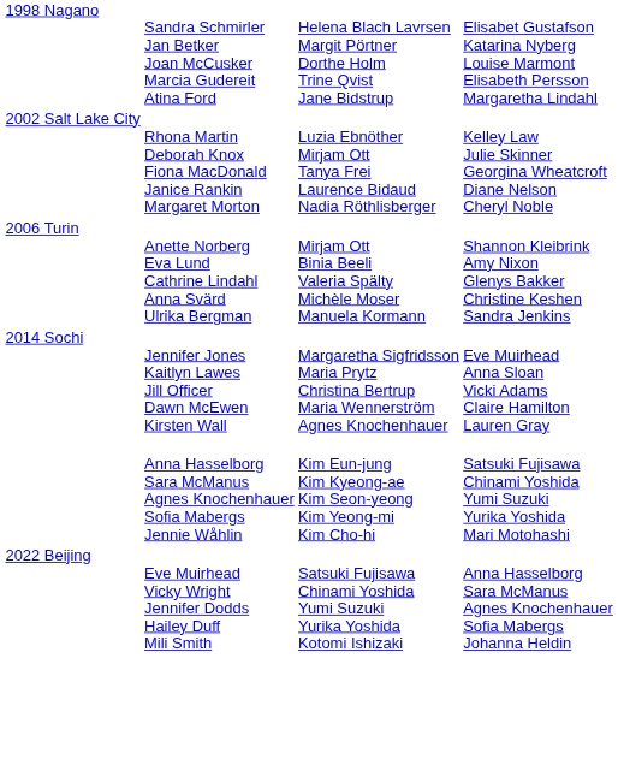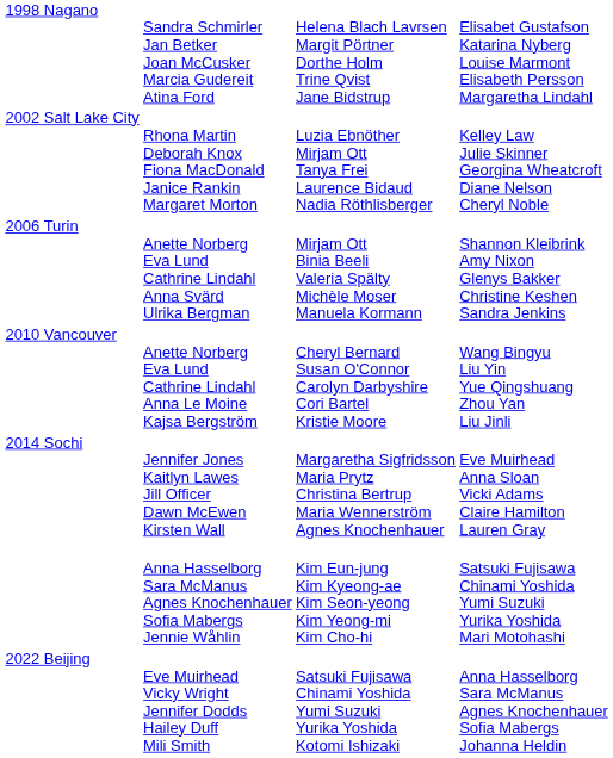+ row: 2010 Vancouver | Anette Norberg Eva Lund Cathrine Lindahl Anna Le Moine Kajsa Bergström | Cheryl Bernard Susan O'Connor Carolyn Darbyshire Cori Bartel Kristie Moore | Wang Bingyu Liu Yin Yue Qingshuang Zhou Yan Liu Jinli
